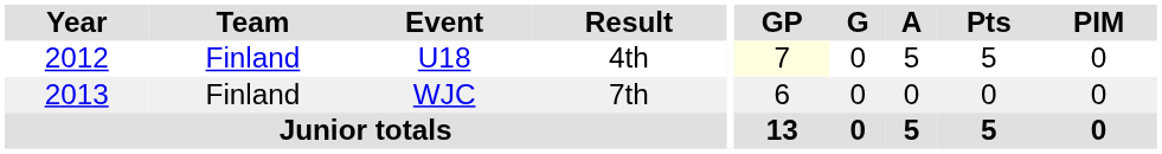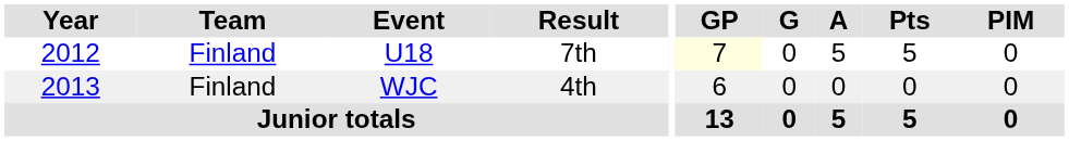U18 | Result: 4th -> 7th
WJC | Result: 7th -> 4th
